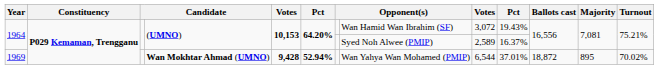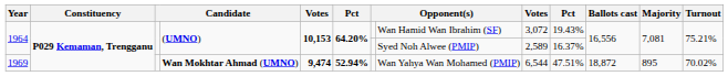1969 | column 5: 9,428 -> 9,474
1969 | column 10: 37.01% -> 47.51%
